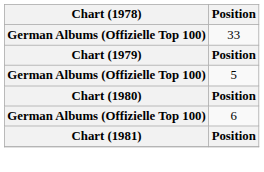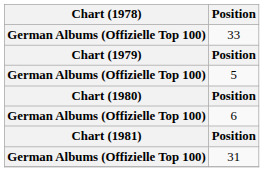+ row: German Albums (Offizielle Top 100) | 31
